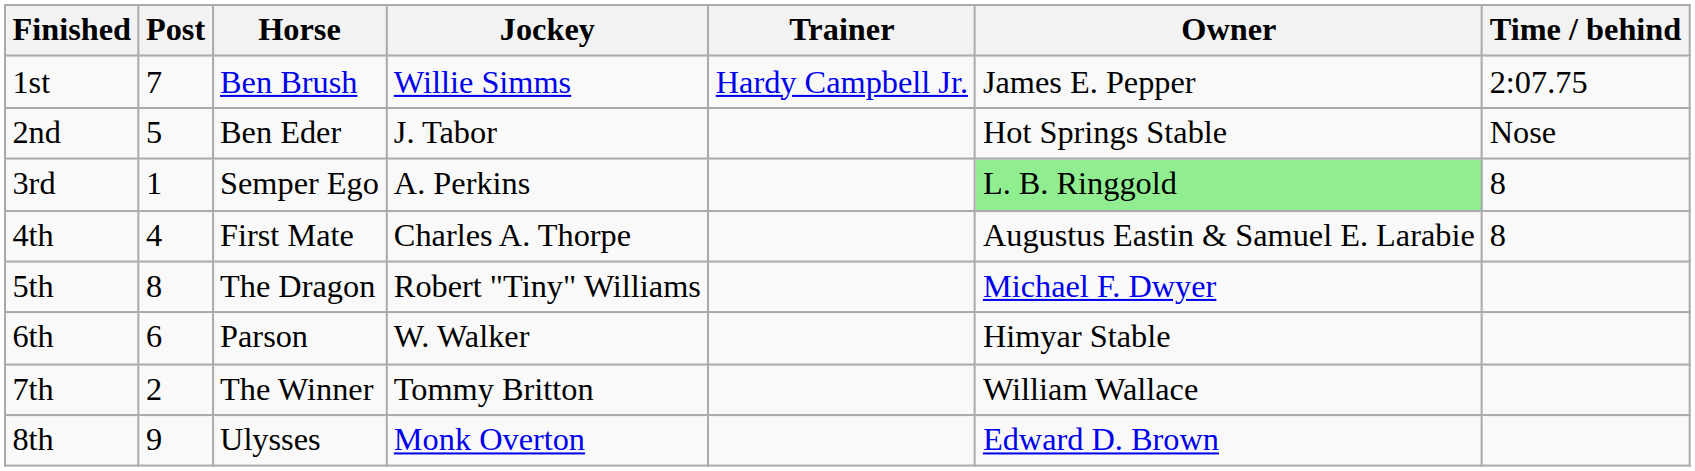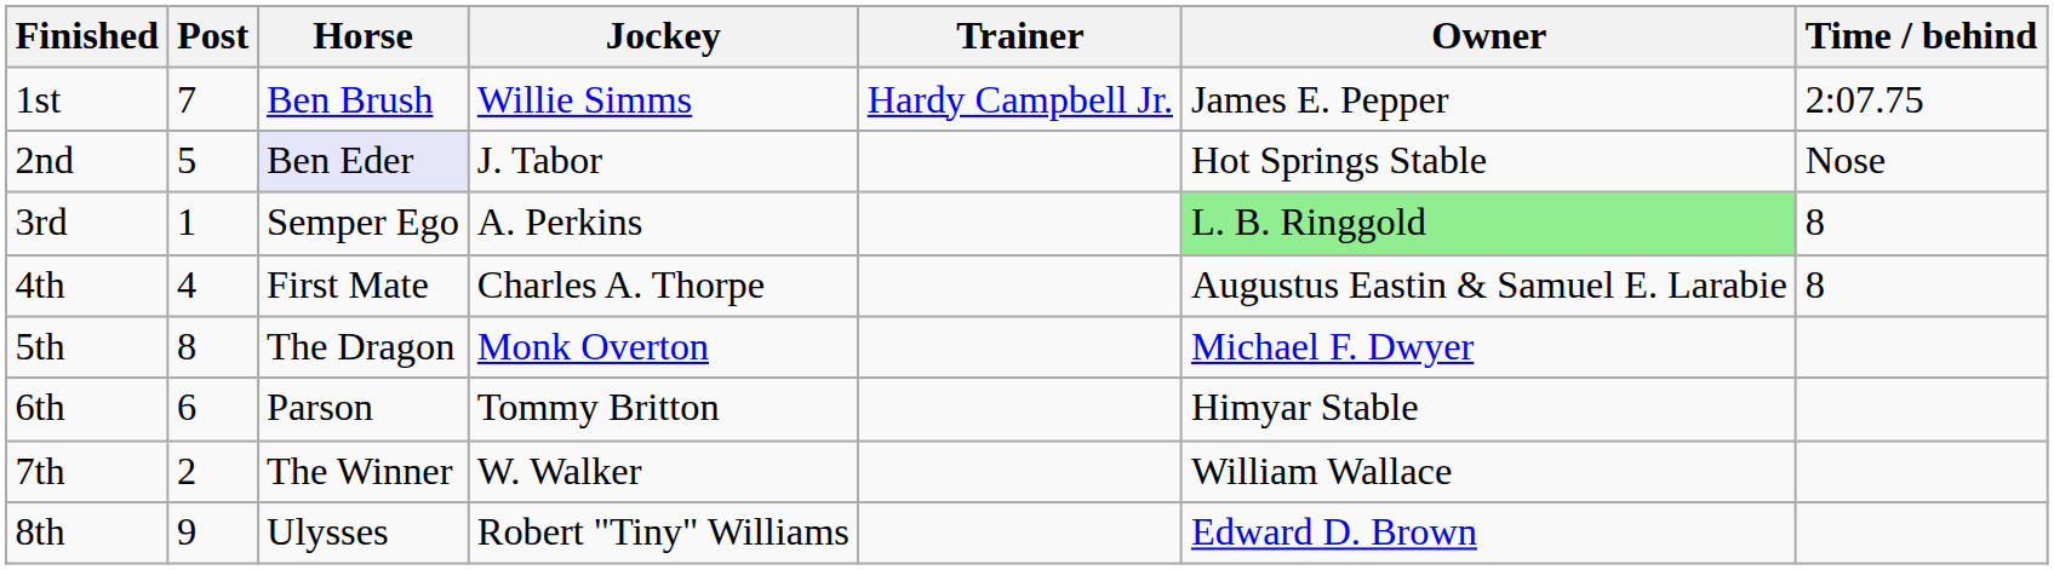2nd | Horse: no background -> lavender background
5th | Jockey: Robert "Tiny" Williams -> Monk Overton
6th | Jockey: W. Walker -> Tommy Britton
7th | Jockey: Tommy Britton -> W. Walker
8th | Jockey: Monk Overton -> Robert "Tiny" Williams
